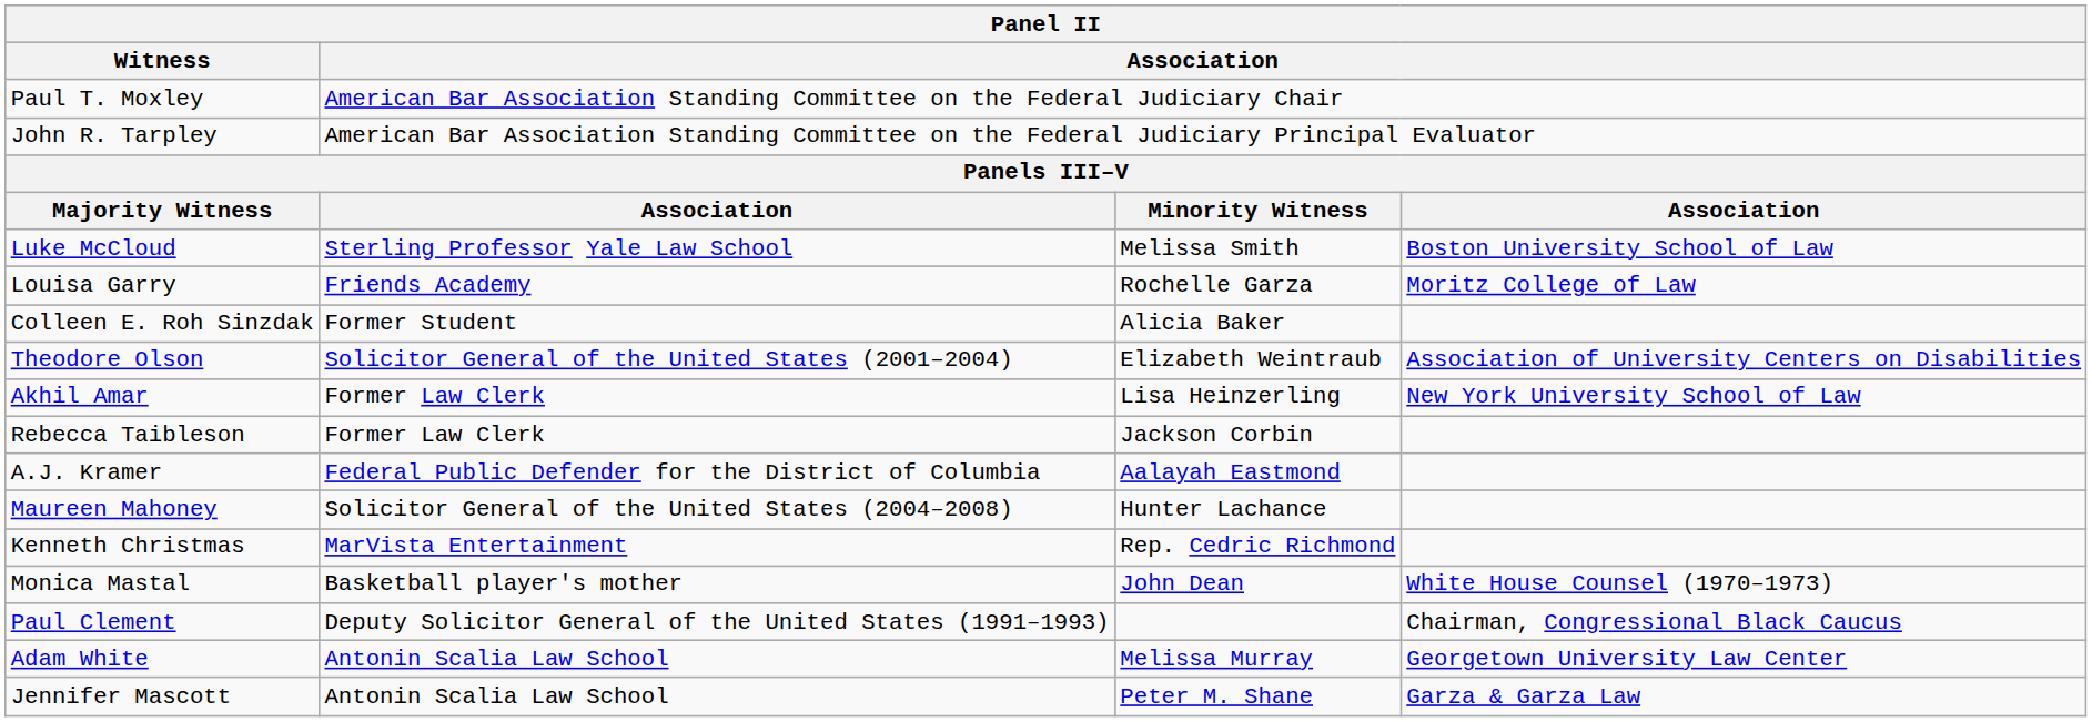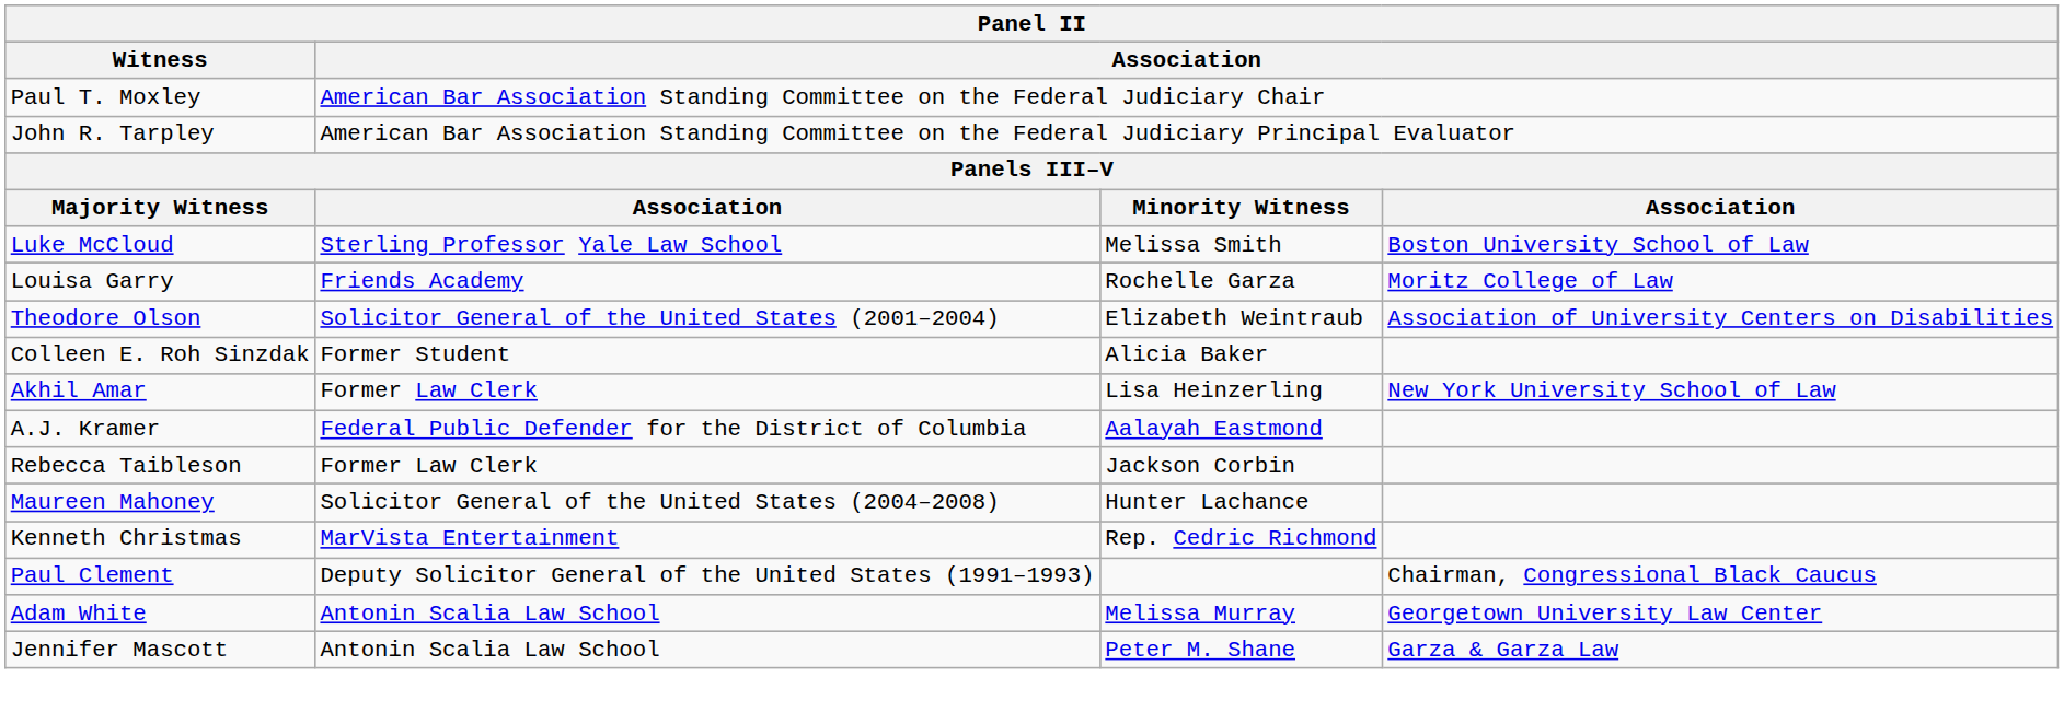rows swapped: Theodore Olson <-> Colleen E. Roh Sinzdak
rows swapped: A.J. Kramer <-> Rebecca Taibleson
- row: Monica Mastal | Basketball player's mother | John Dean | White House Counsel (1970–1973)
